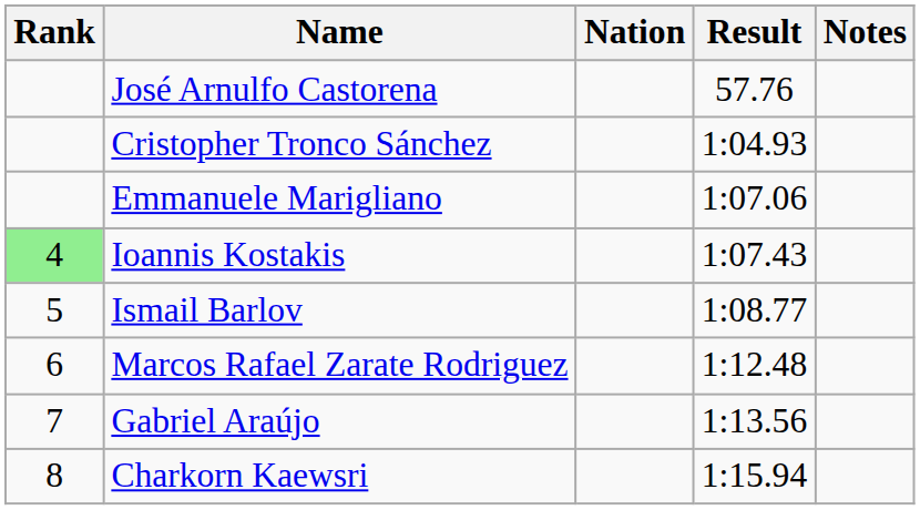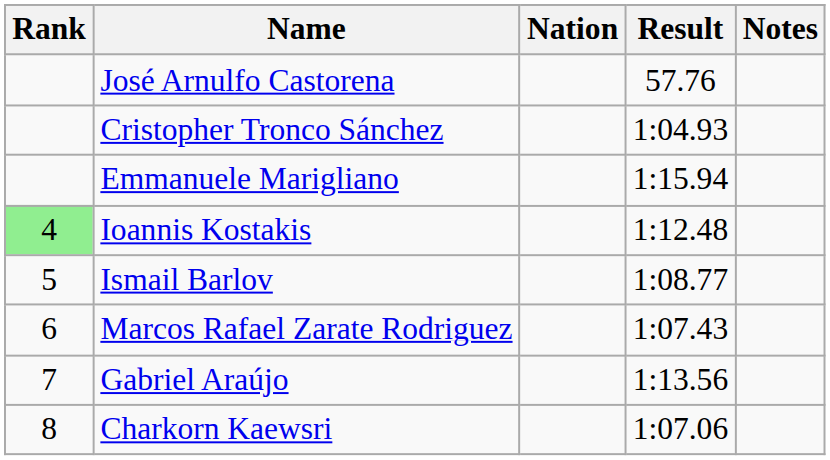Emmanuele Marigliano | Result: 1:07.06 -> 1:15.94
Ioannis Kostakis | Result: 1:07.43 -> 1:12.48
Marcos Rafael Zarate Rodriguez | Result: 1:12.48 -> 1:07.43
Charkorn Kaewsri | Result: 1:15.94 -> 1:07.06
